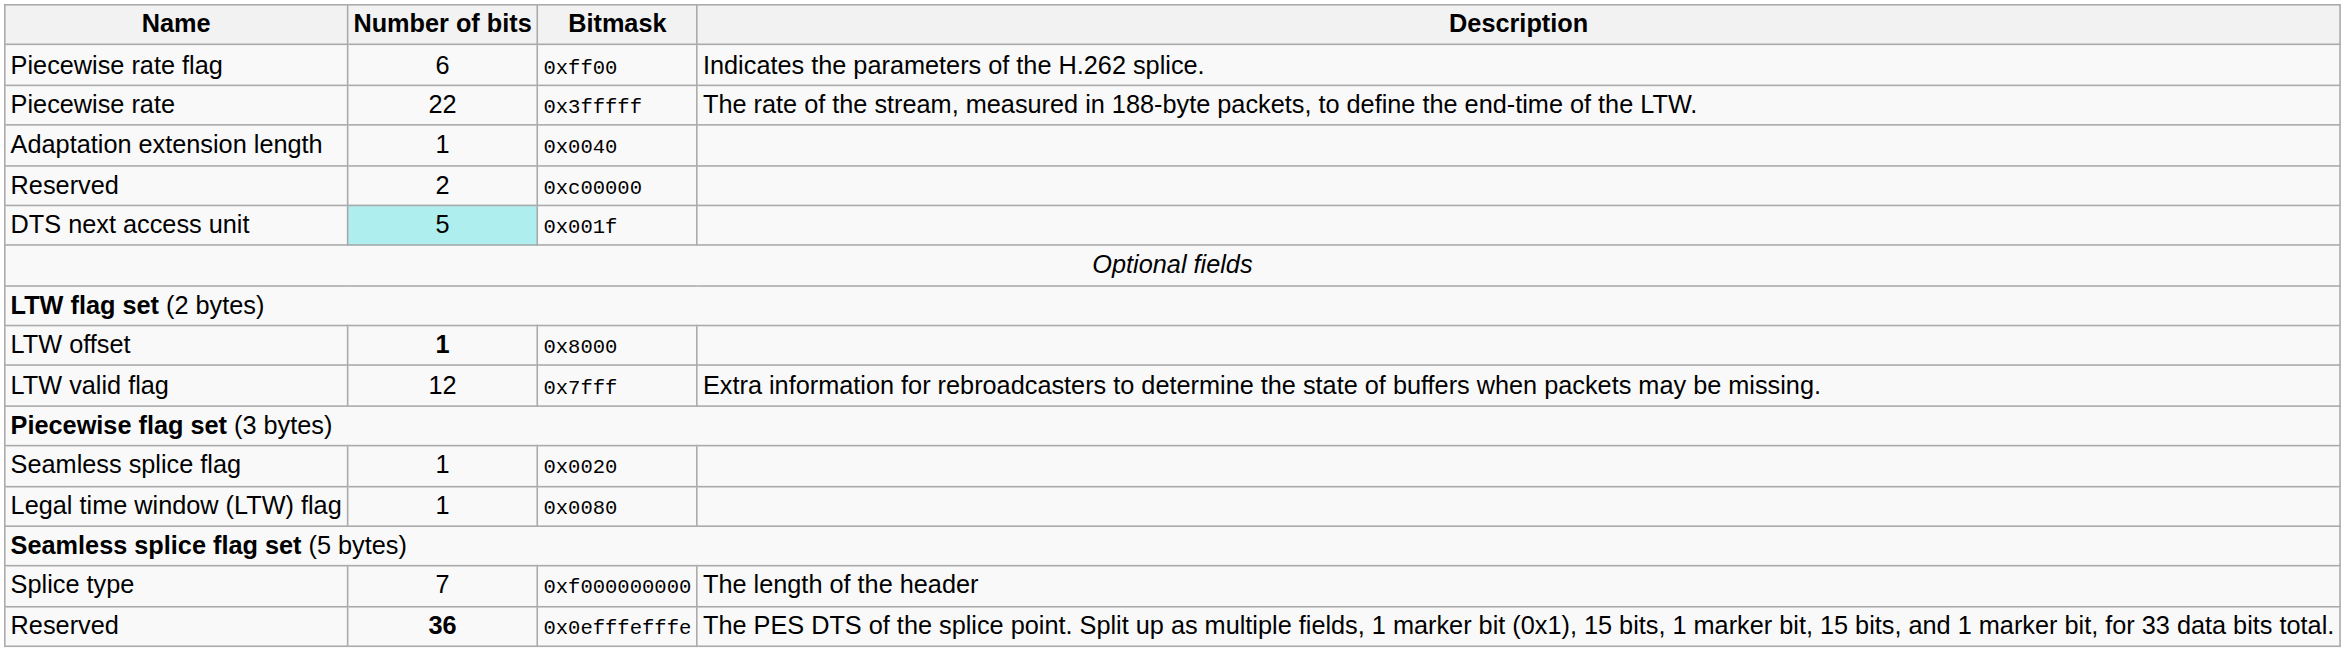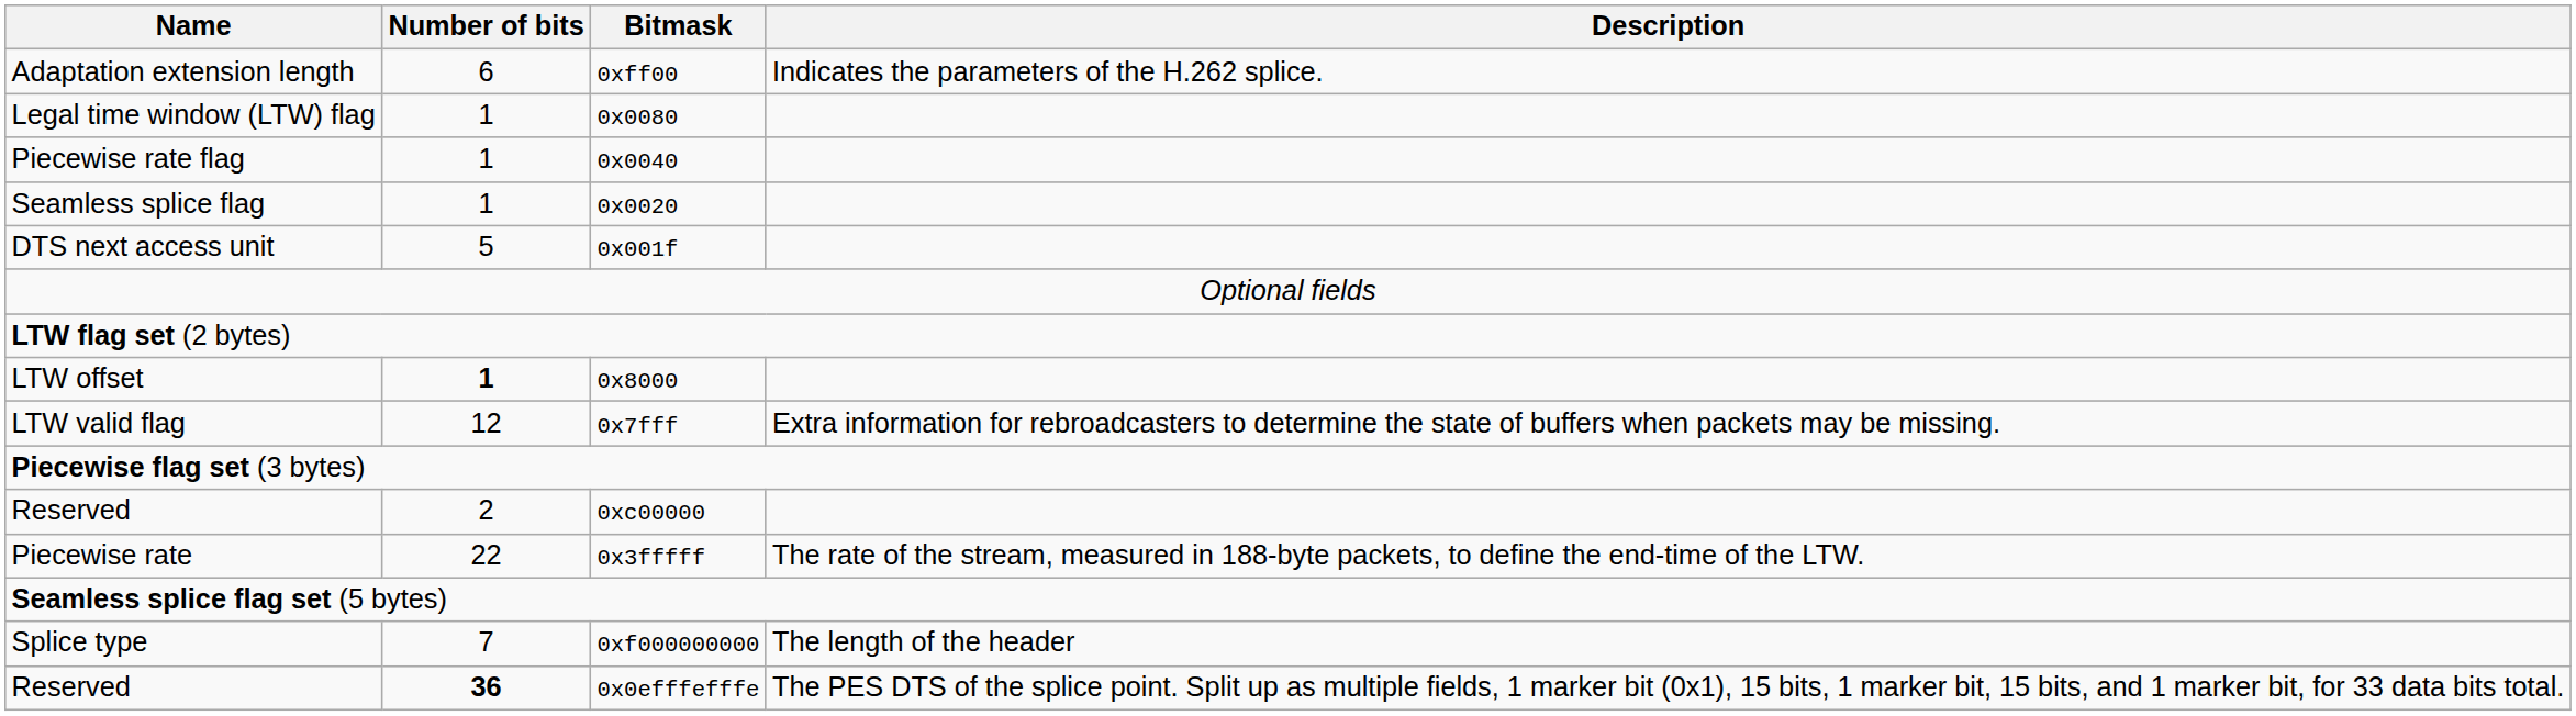0xff00 | Name: Piecewise rate flag -> Adaptation extension length
rows swapped: 0x0080 <-> 0x3fffff
0x0040 | Name: Adaptation extension length -> Piecewise rate flag
rows swapped: 0x0020 <-> 0xc00000
0x001f | Number of bits: paleturquoise background -> no background
